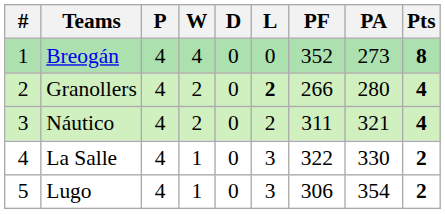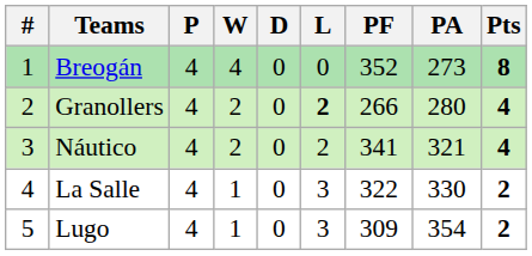Náutico | PF: 311 -> 341
Lugo | PF: 306 -> 309
